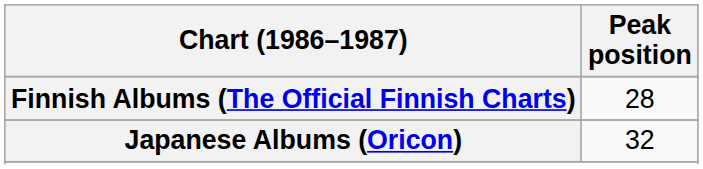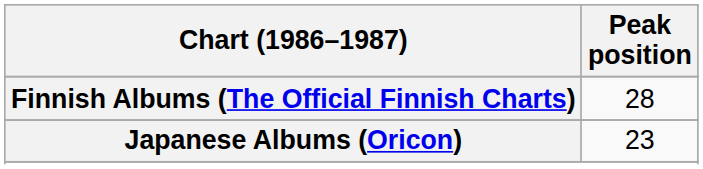Japanese Albums (Oricon) | Peak position: 32 -> 23
